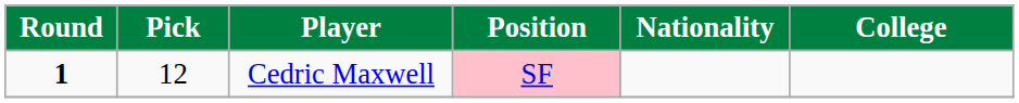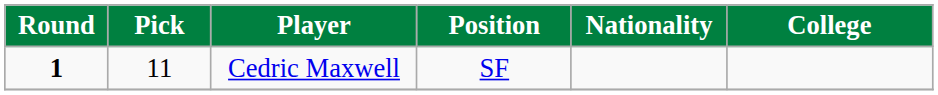Cedric Maxwell | Pick: 12 -> 11
Cedric Maxwell | Position: pink background -> no background
